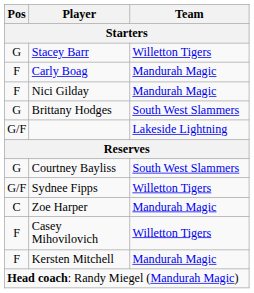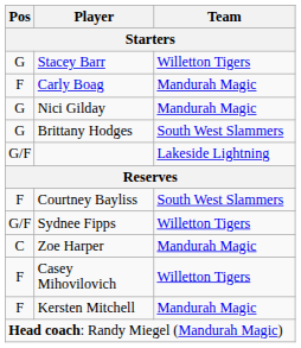Nici Gilday | Pos: F -> G
Courtney Bayliss | Pos: G -> F
